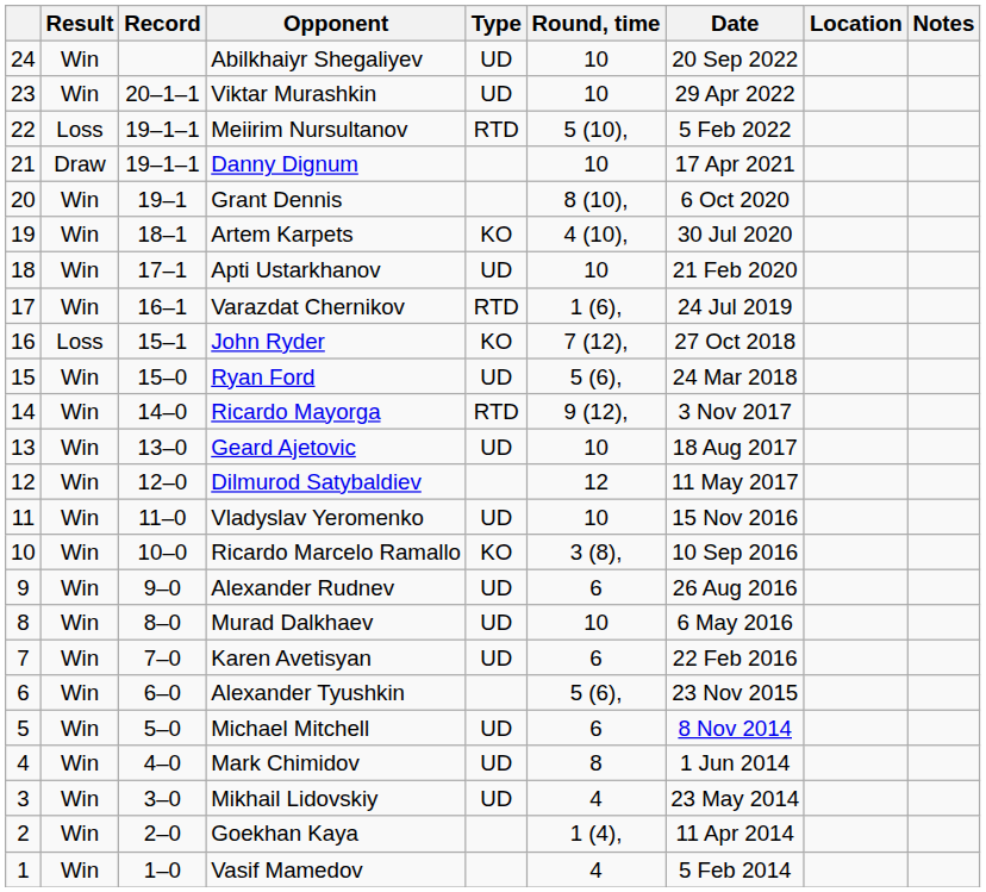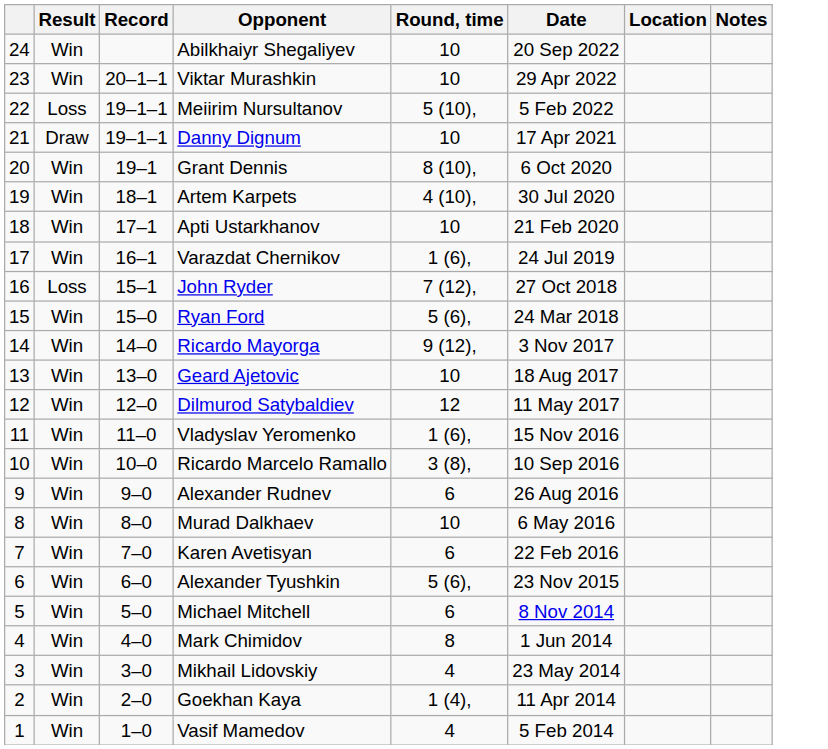- column: Type | UD | UD | RTD | KO | UD | RTD | KO | UD | RTD | UD | UD | KO | UD | UD | UD | UD | UD | UD
Vladyslav Yeromenko | Round, time: 10 -> 1 (6),
